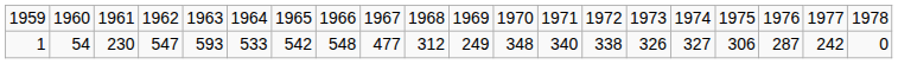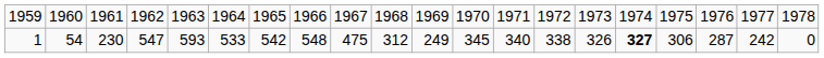1 | column 9: 477 -> 475
1 | column 12: 348 -> 345
1 | column 16: normal -> bold
